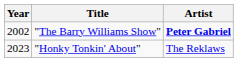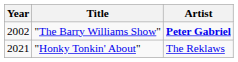"Honky Tonkin' About" | Year: 2023 -> 2021
